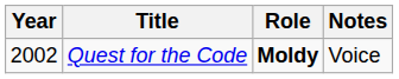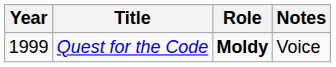Quest for the Code | Year: 2002 -> 1999
